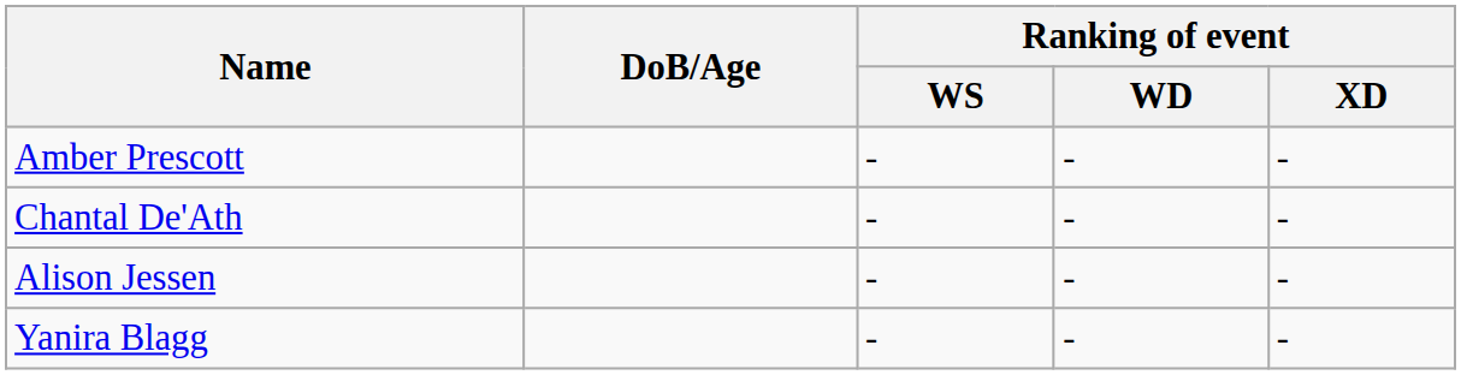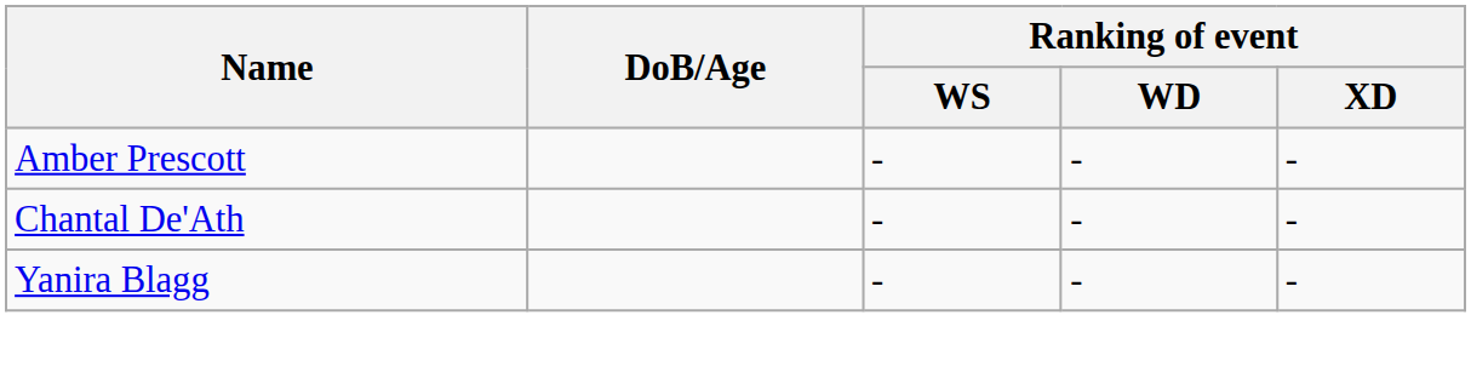- row: Alison Jessen | - | - | -
